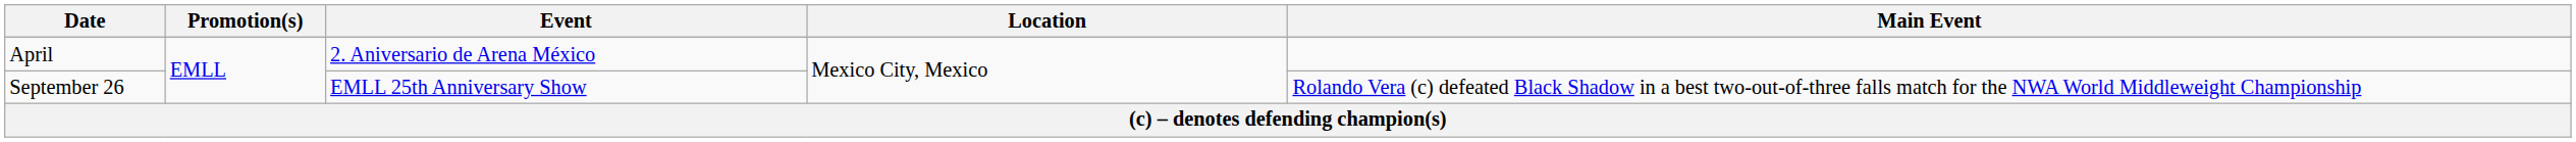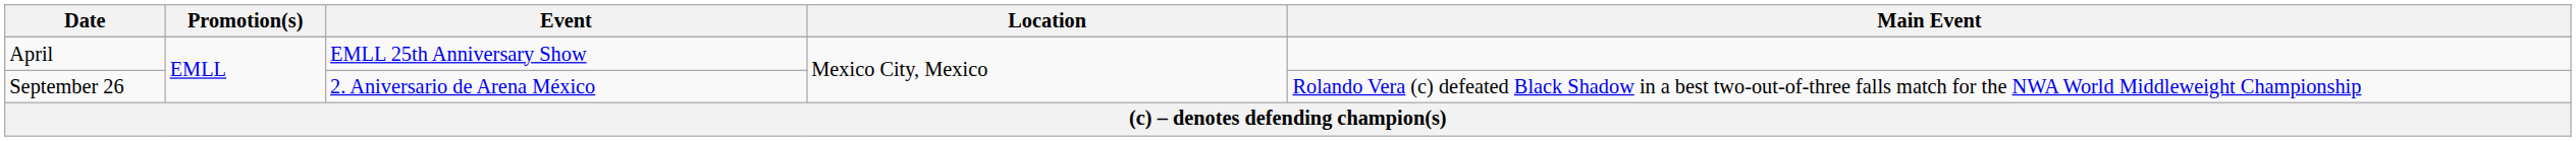April | Event: 2. Aniversario de Arena México -> EMLL 25th Anniversary Show
September 26 | Event: EMLL 25th Anniversary Show -> 2. Aniversario de Arena México
